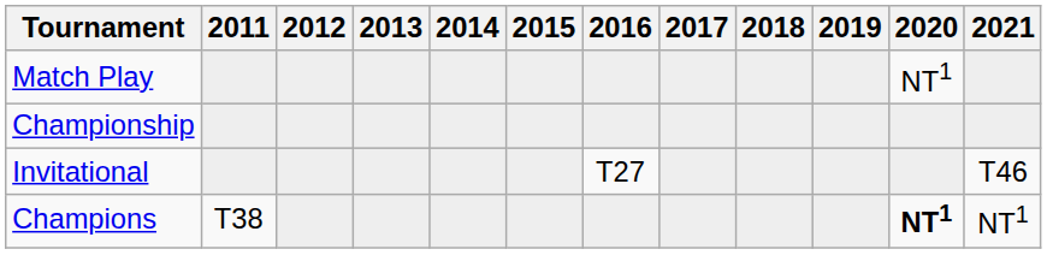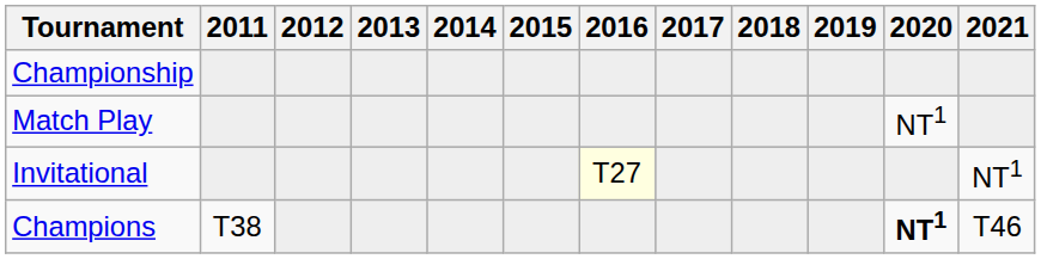rows swapped: Championship <-> Match Play
Invitational | 2016: no background -> lightyellow background
Invitational | 2021: T46 -> NT1
Champions | 2021: NT1 -> T46
